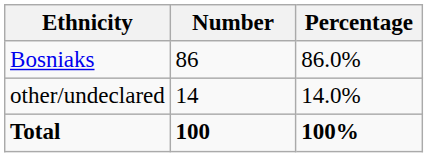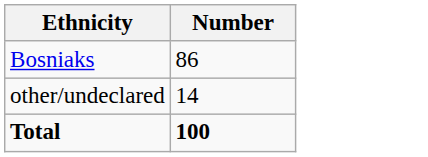- column: Percentage | 86.0% | 14.0% | 100%
